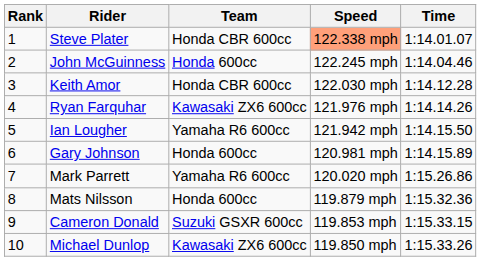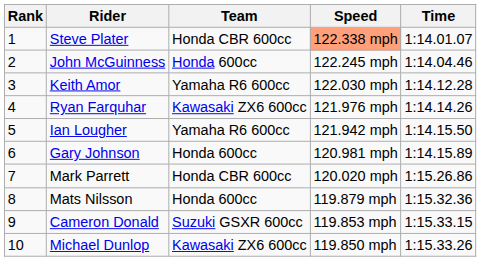Keith Amor | Team: Honda CBR 600cc -> Yamaha R6 600cc
Mark Parrett | Team: Yamaha R6 600cc -> Honda CBR 600cc
